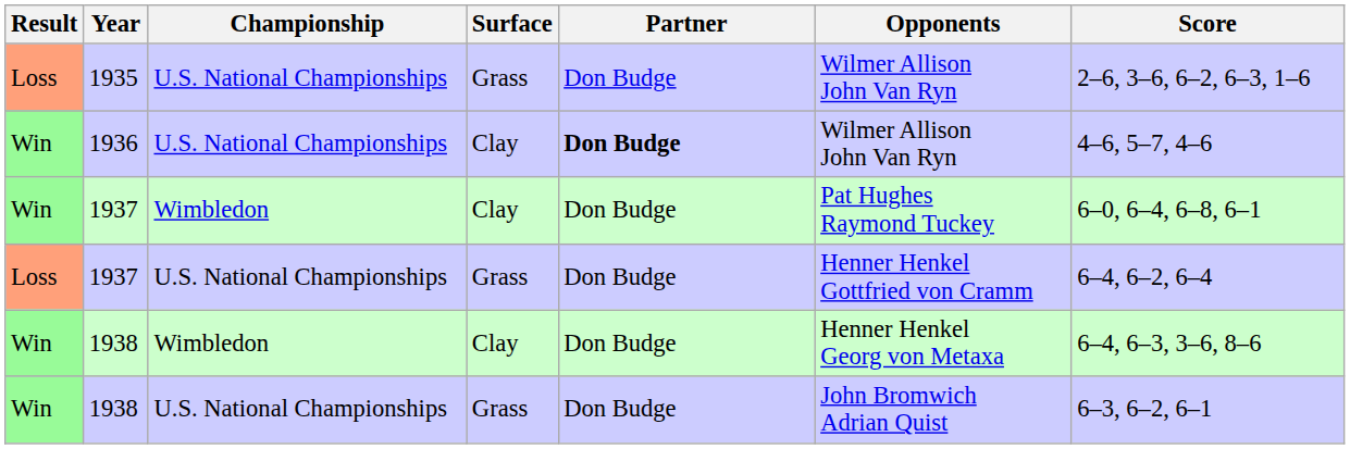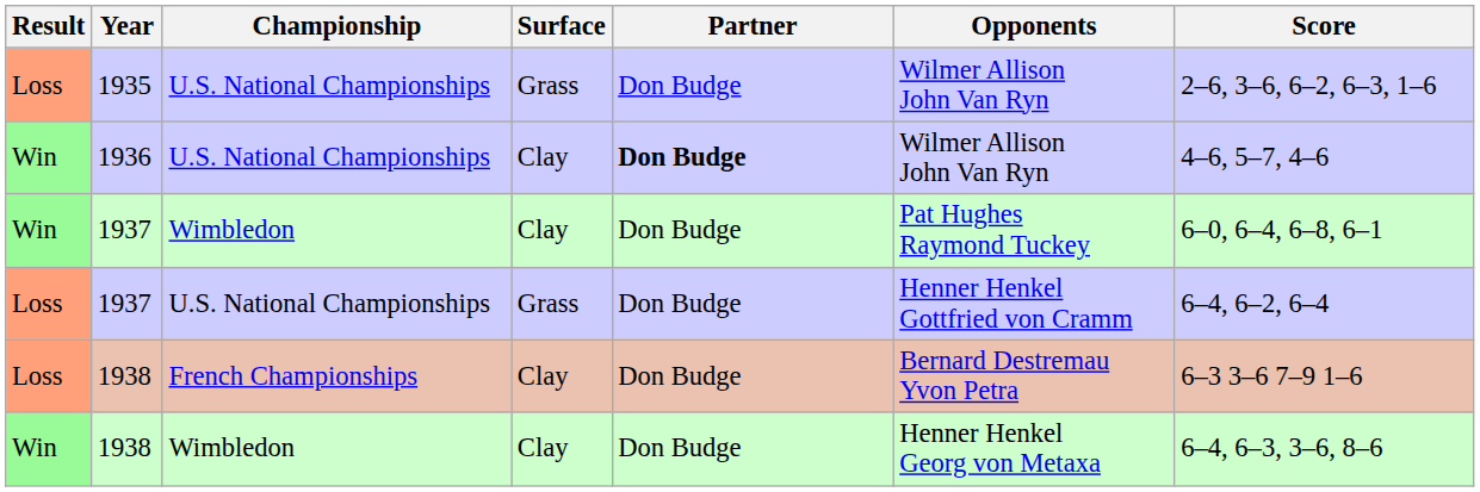+ row: Loss | 1938 | French Championships | Clay | Don Budge | Bernard Destremau Yvon Petra | 6–3 3–6 7–9 1–6
- row: Win | 1938 | U.S. National Championships | Grass | Don Budge | John Bromwich Adrian Quist | 6–3, 6–2, 6–1
